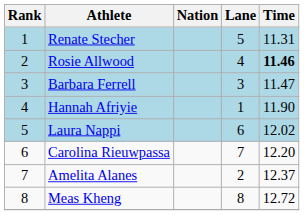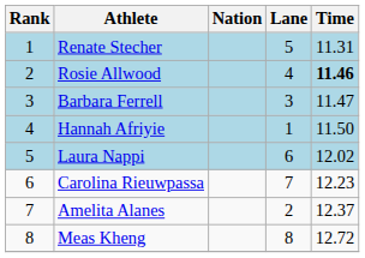Hannah Afriyie | Time: 11.90 -> 11.50
Carolina Rieuwpassa | Time: 12.20 -> 12.23
